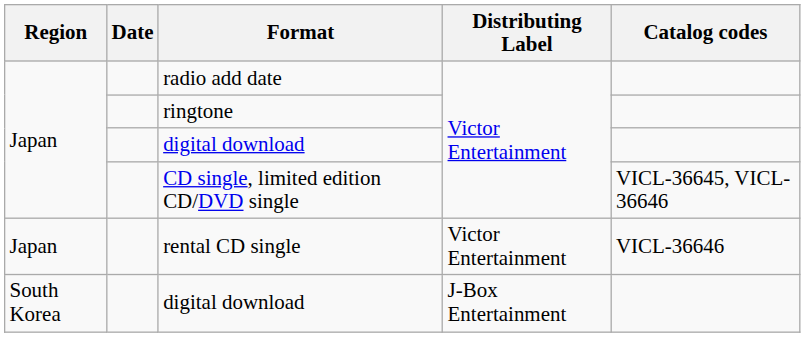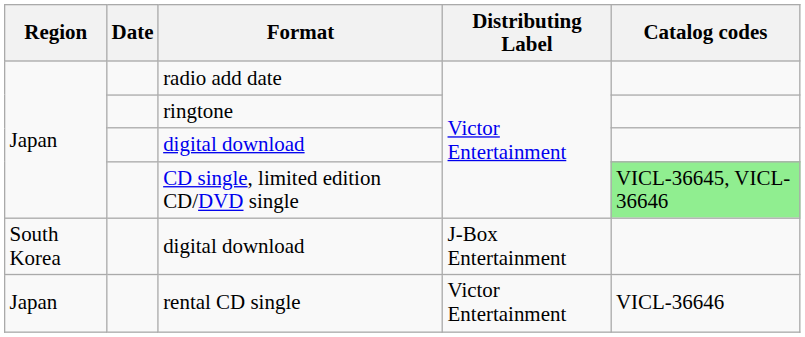CD single, limited edition CD/DVD single | Catalog codes: no background -> lightgreen background
rows swapped: South Korea / digital download <-> rental CD single
